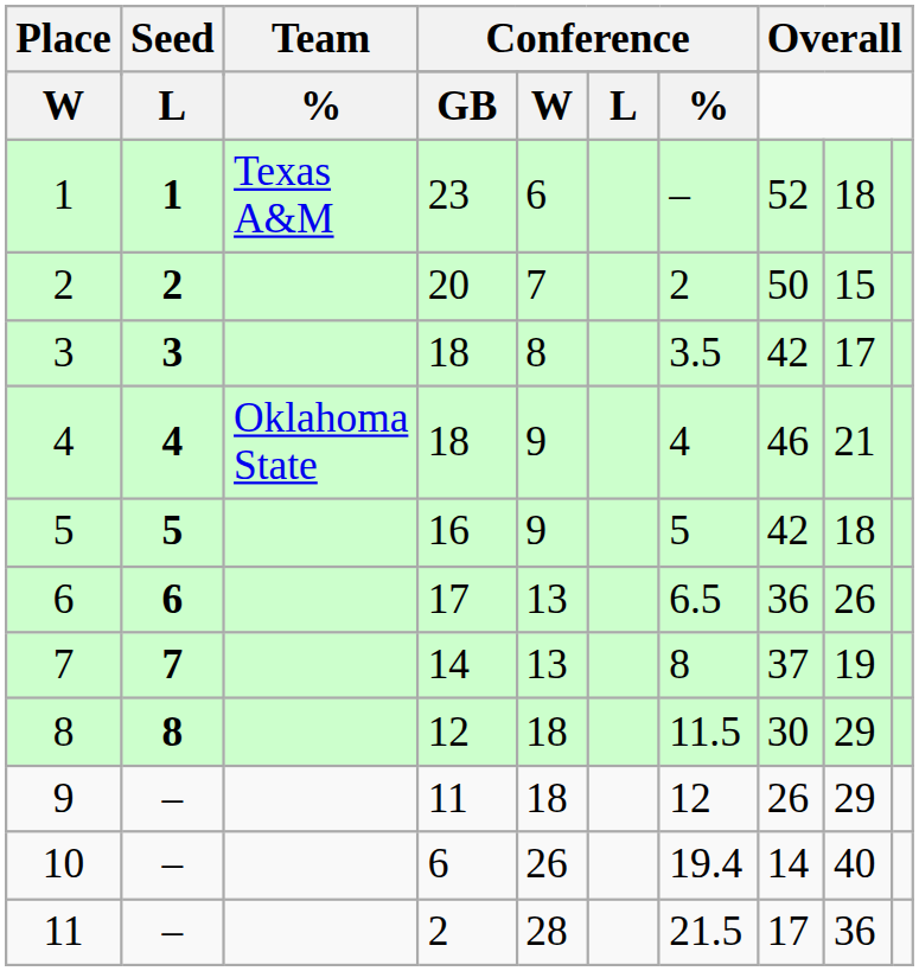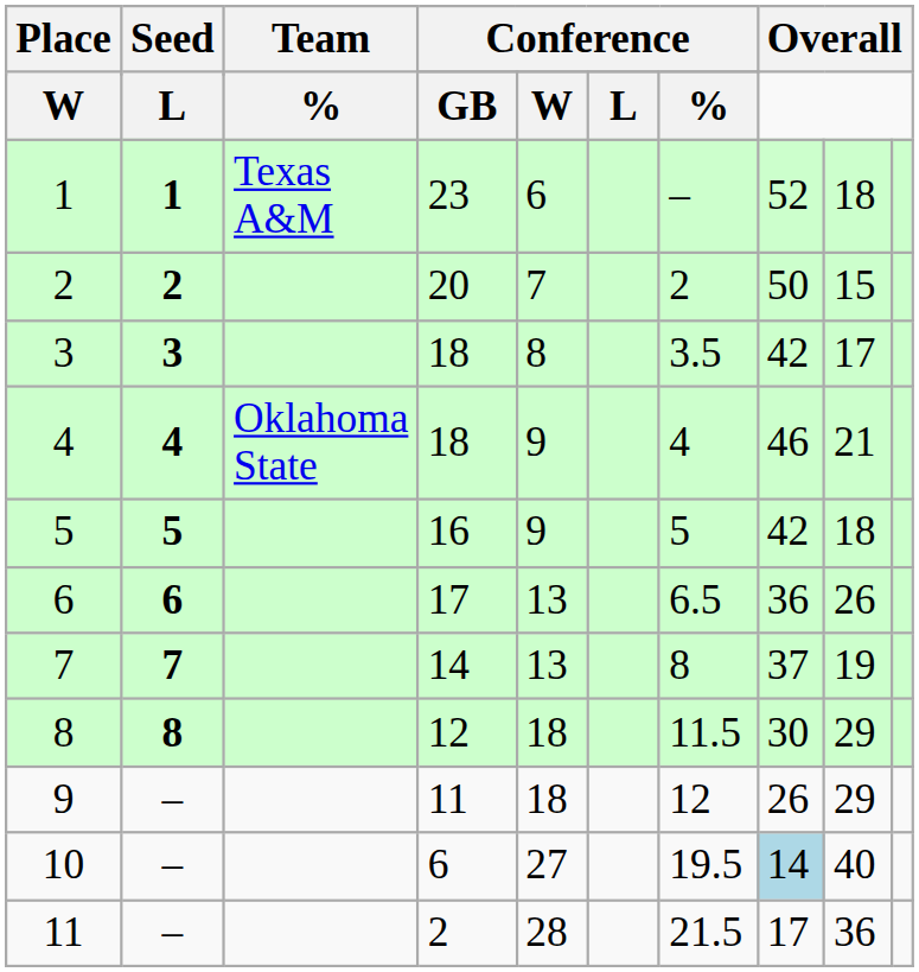10 | column 5: 26 -> 27
10 | column 7: 19.4 -> 19.5
10 | column 8: no background -> lightblue background
